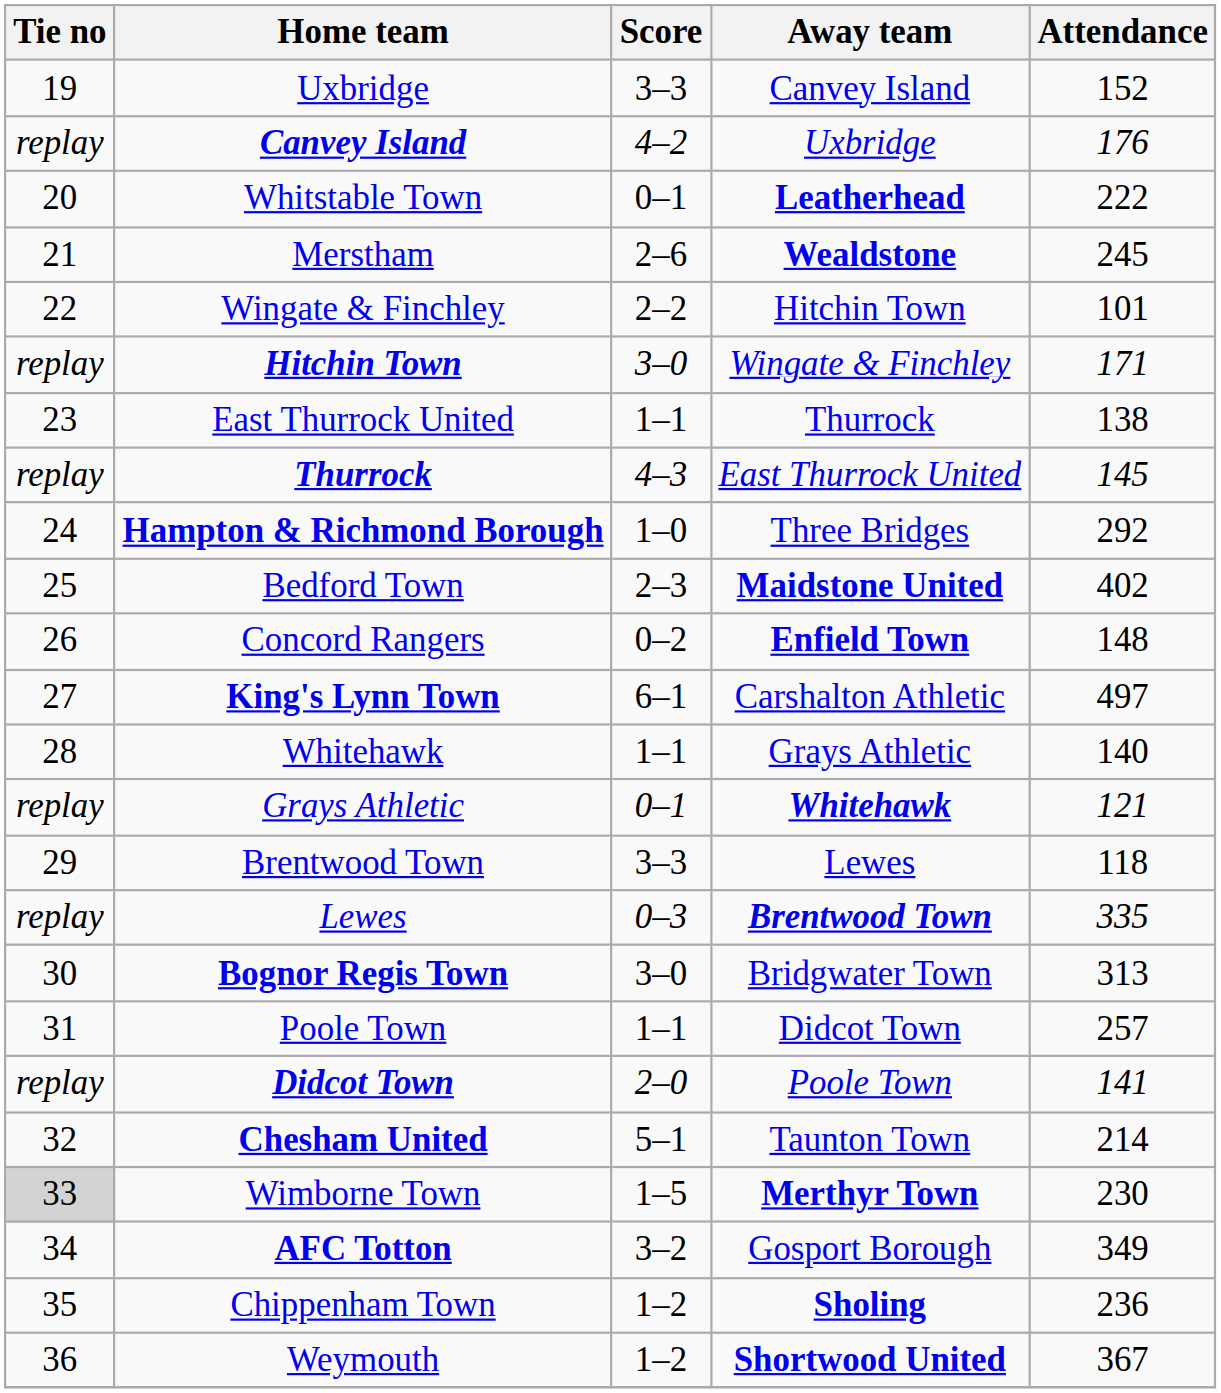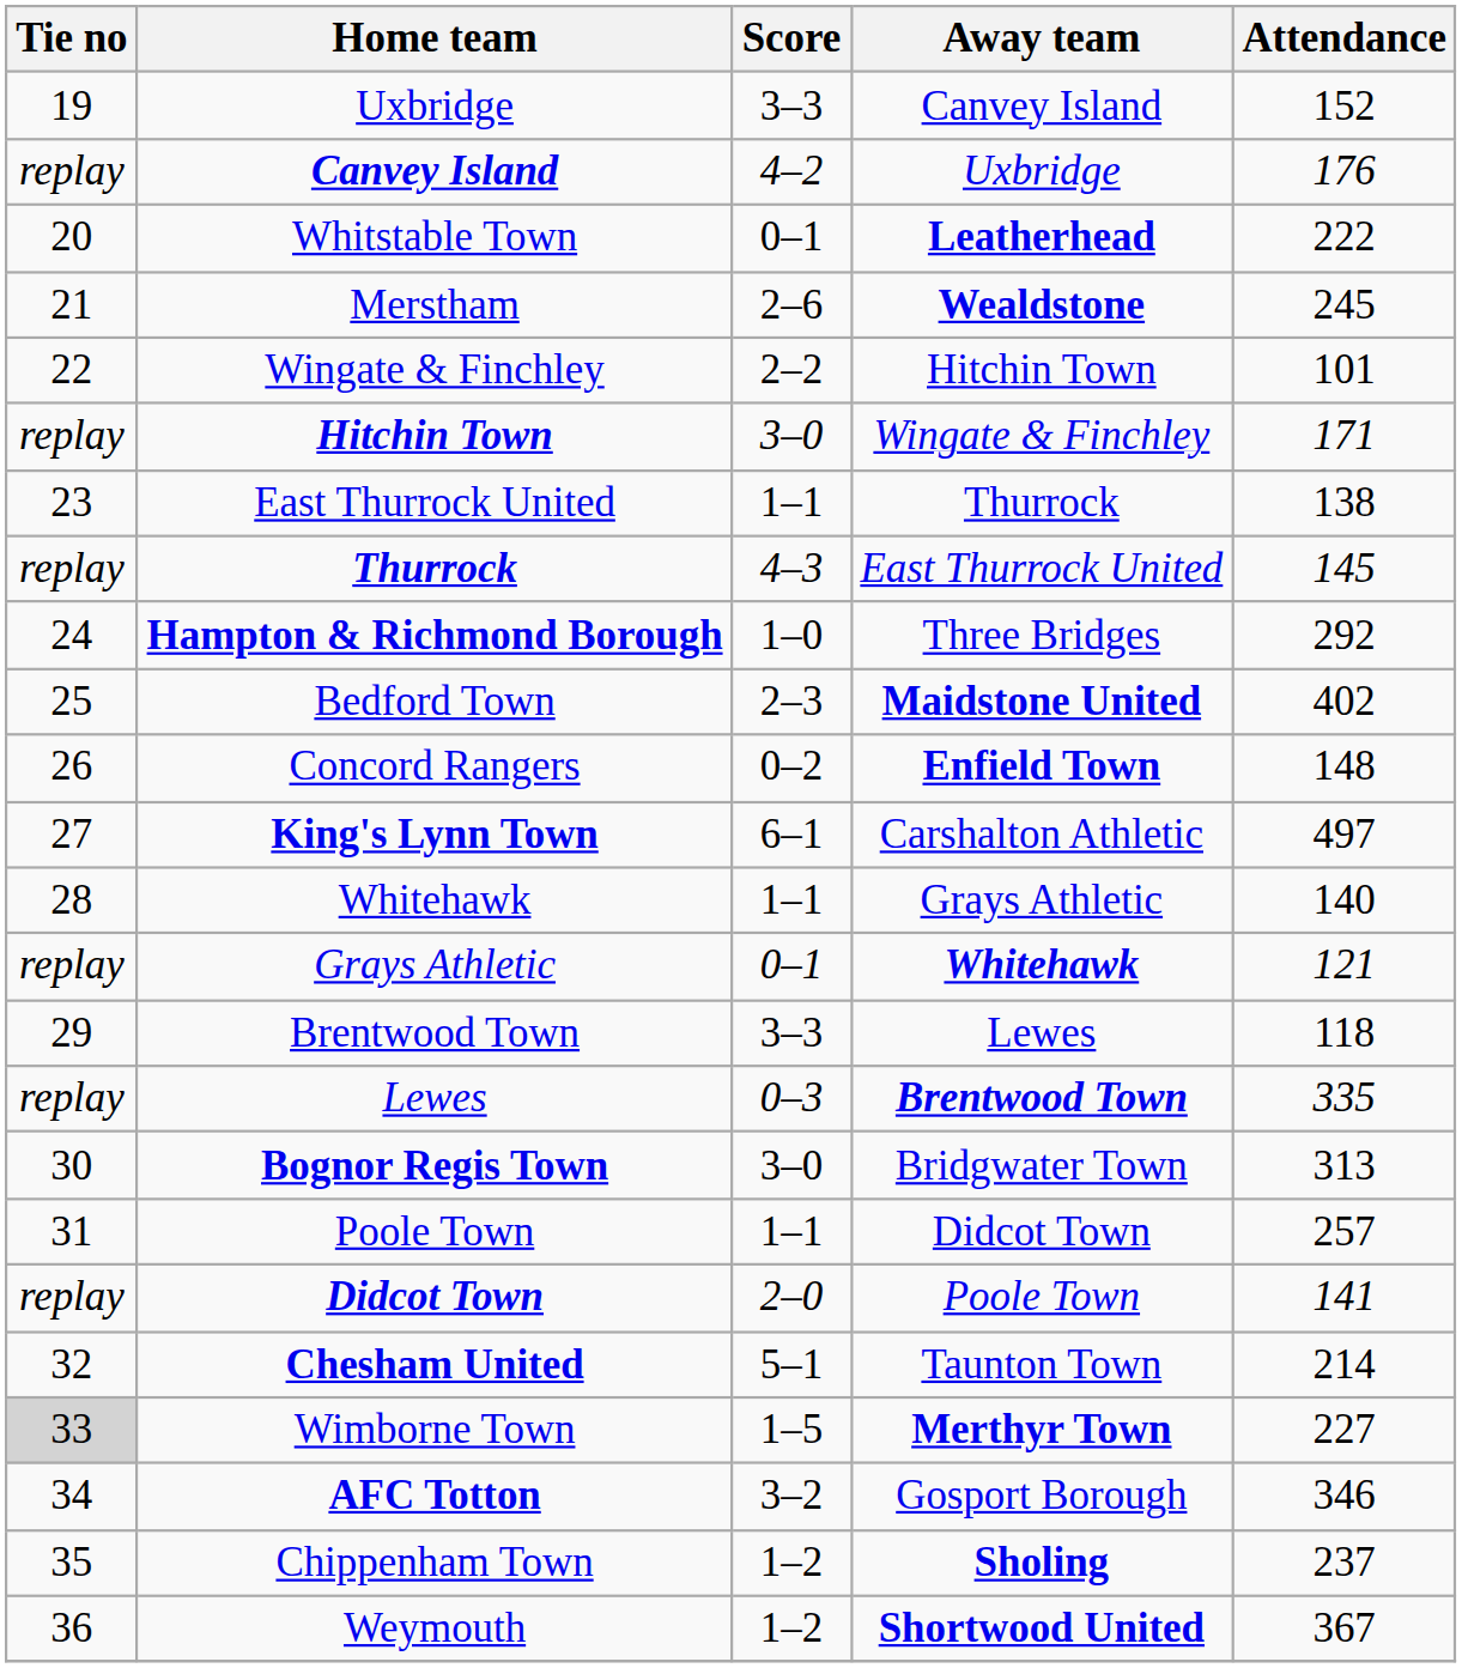Wimborne Town | Attendance: 230 -> 227
AFC Totton | Attendance: 349 -> 346
Chippenham Town | Attendance: 236 -> 237
